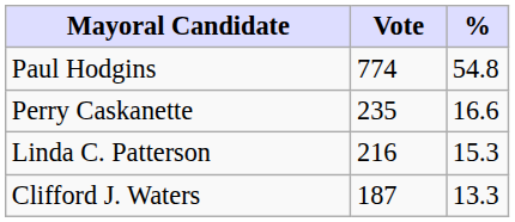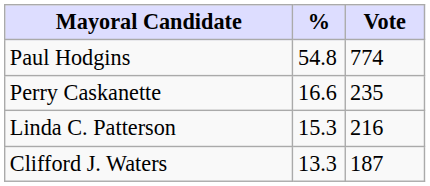columns swapped: Vote <-> %
